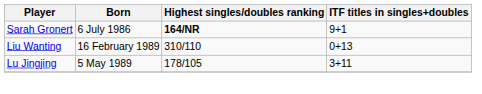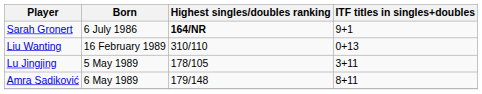+ row: Amra Sadiković | 6 May 1989 | 179/148 | 8+11
